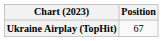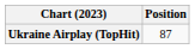Ukraine Airplay (TopHit) | Position: 67 -> 87
